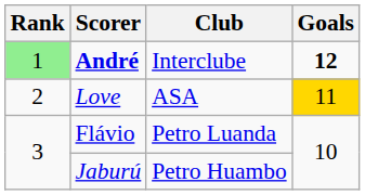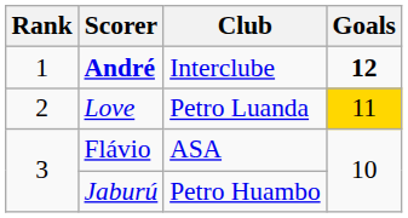André | Rank: lightgreen background -> no background
Love | Club: ASA -> Petro Luanda
Flávio | Club: Petro Luanda -> ASA
